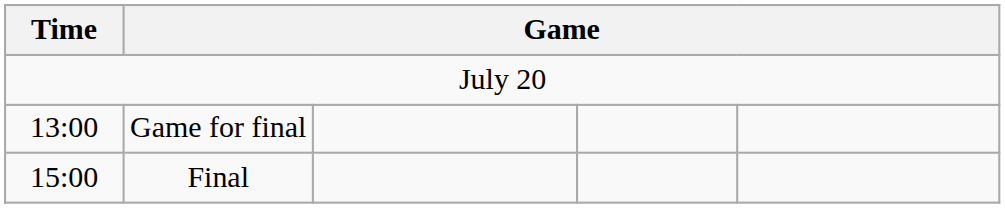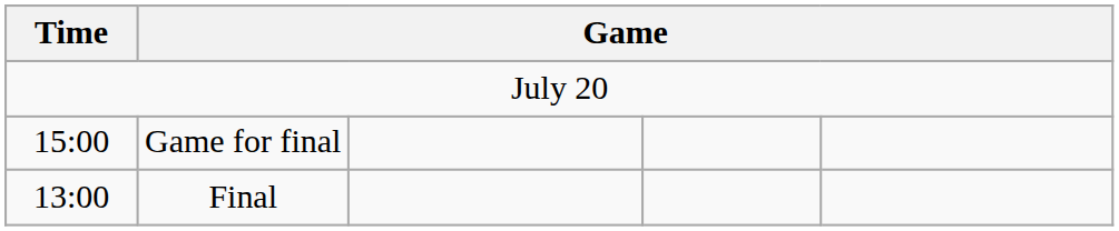Game for final | Time: 13:00 -> 15:00
Final | Time: 15:00 -> 13:00
